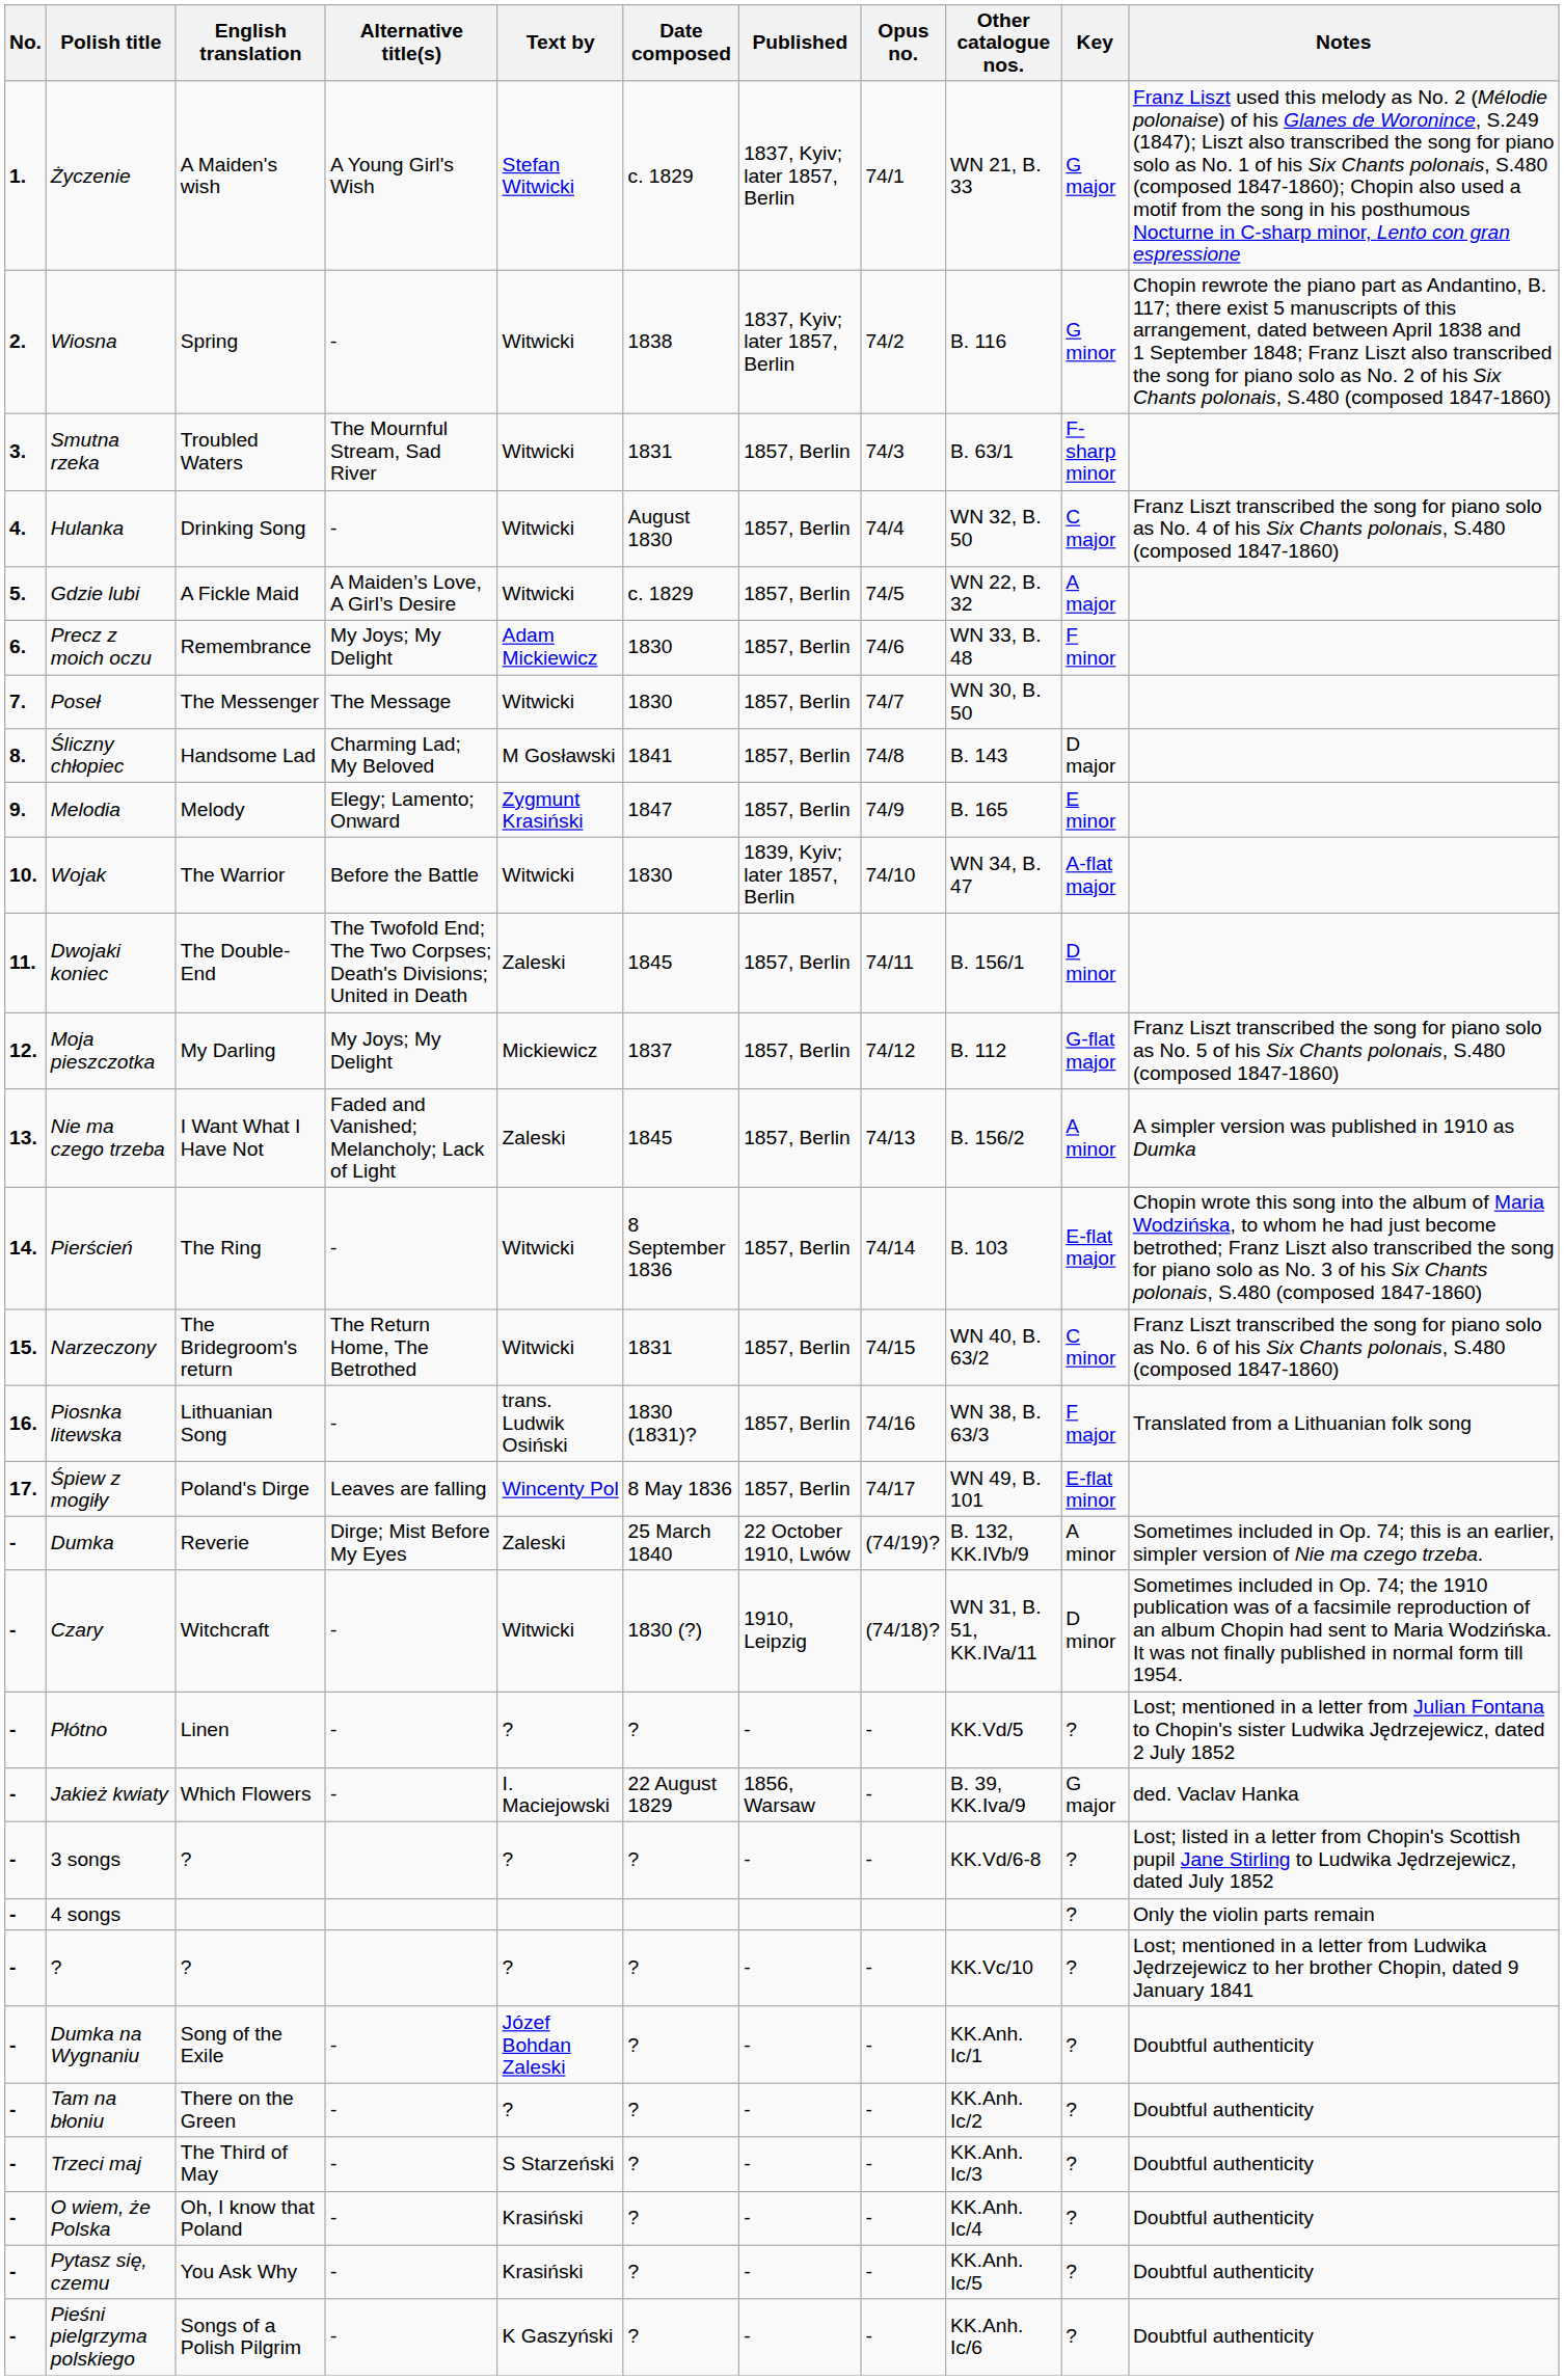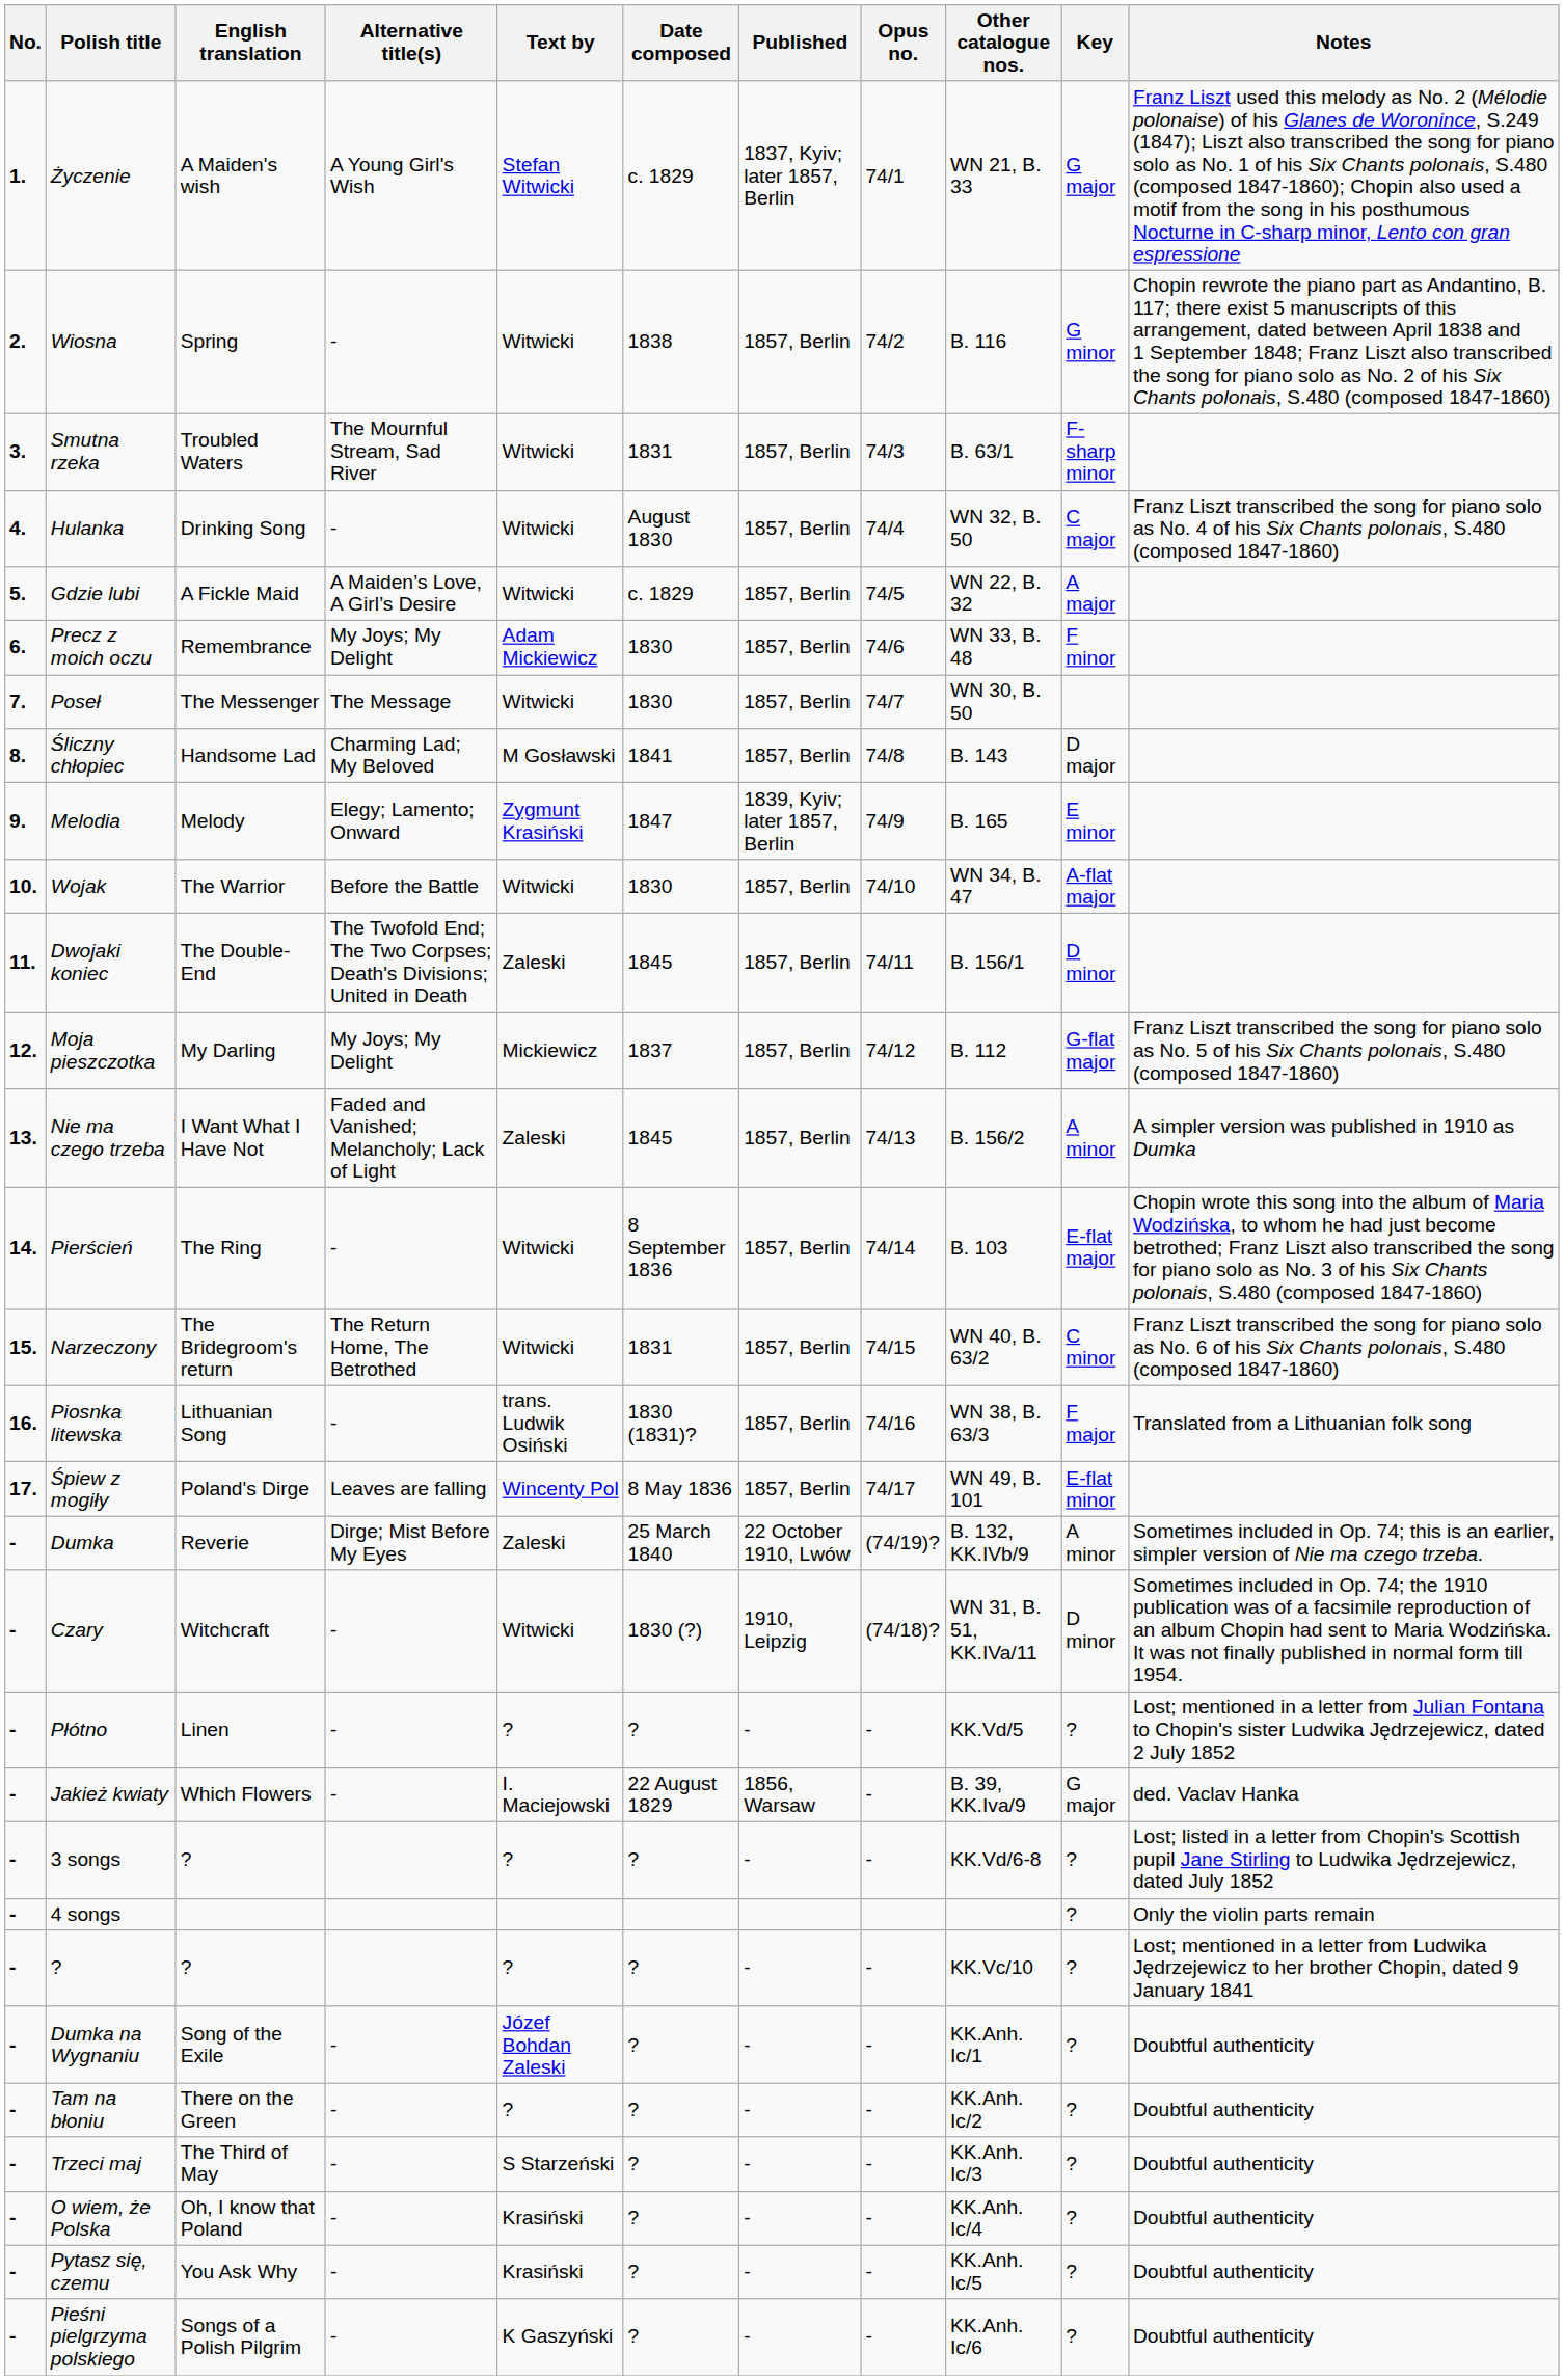Wiosna | Published: 1837, Kyiv; later 1857, Berlin -> 1857, Berlin
Melodia | Published: 1857, Berlin -> 1839, Kyiv; later 1857, Berlin
Wojak | Published: 1839, Kyiv; later 1857, Berlin -> 1857, Berlin
